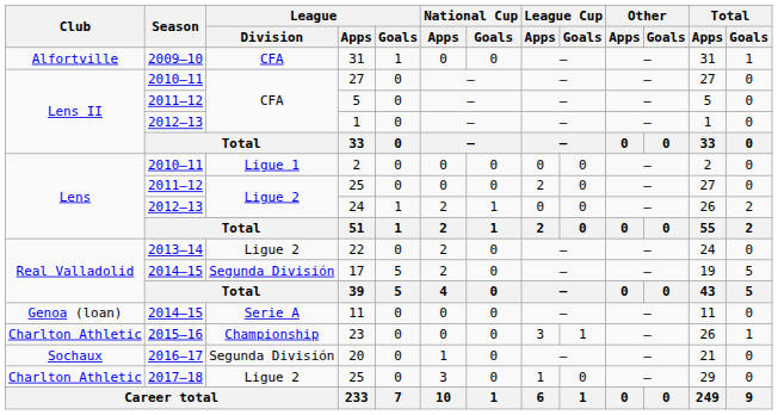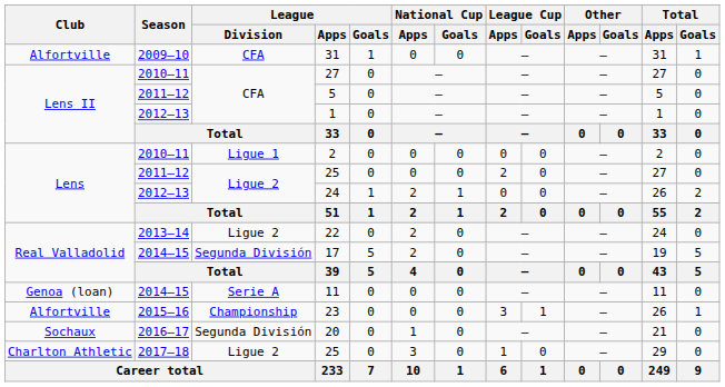23 | Club: Charlton Athletic -> Alfortville
